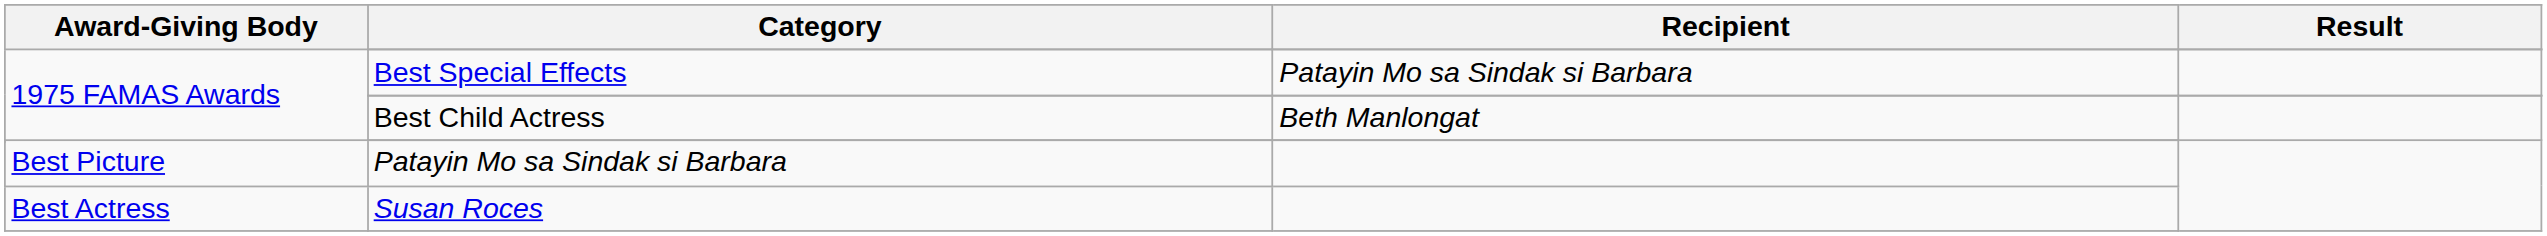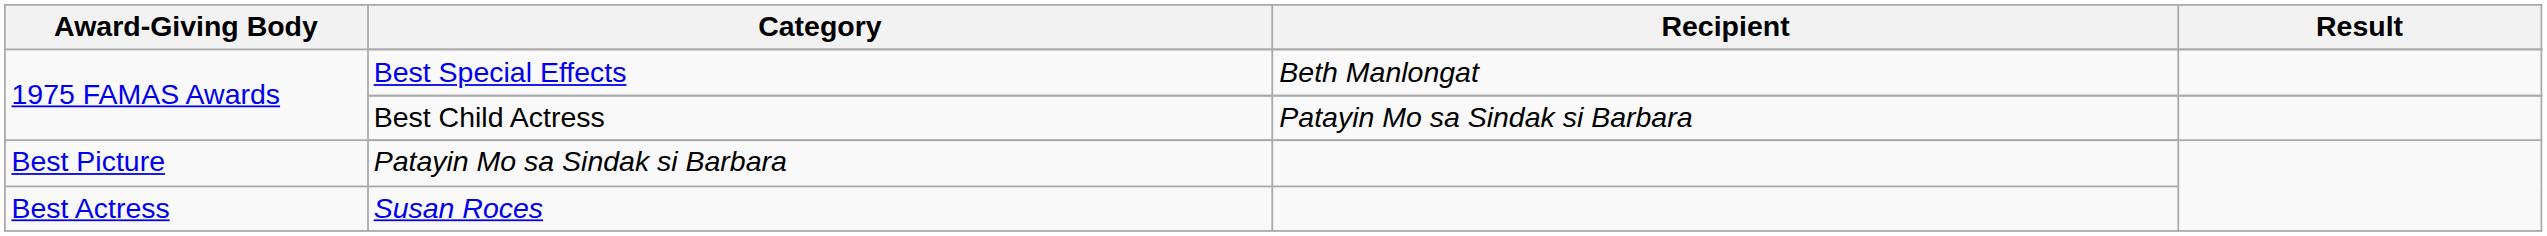Best Special Effects | Recipient: Patayin Mo sa Sindak si Barbara -> Beth Manlongat
Best Child Actress | Recipient: Beth Manlongat -> Patayin Mo sa Sindak si Barbara
